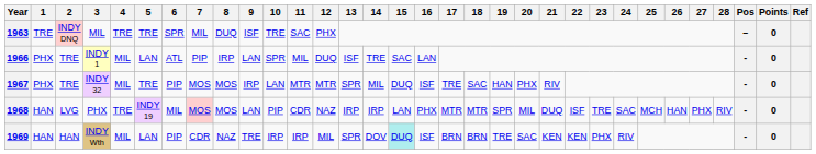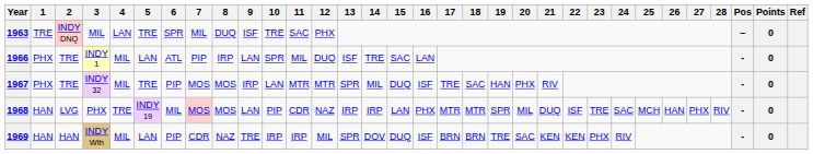1963 | 4: TRE -> LAN
1969 | 15: paleturquoise background -> no background
